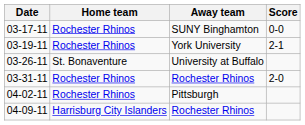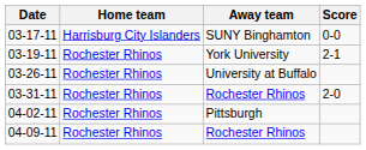03-17-11 | Home team: Rochester Rhinos -> Harrisburg City Islanders
03-26-11 | Home team: St. Bonaventure -> Rochester Rhinos
04-09-11 | Home team: Harrisburg City Islanders -> Rochester Rhinos
